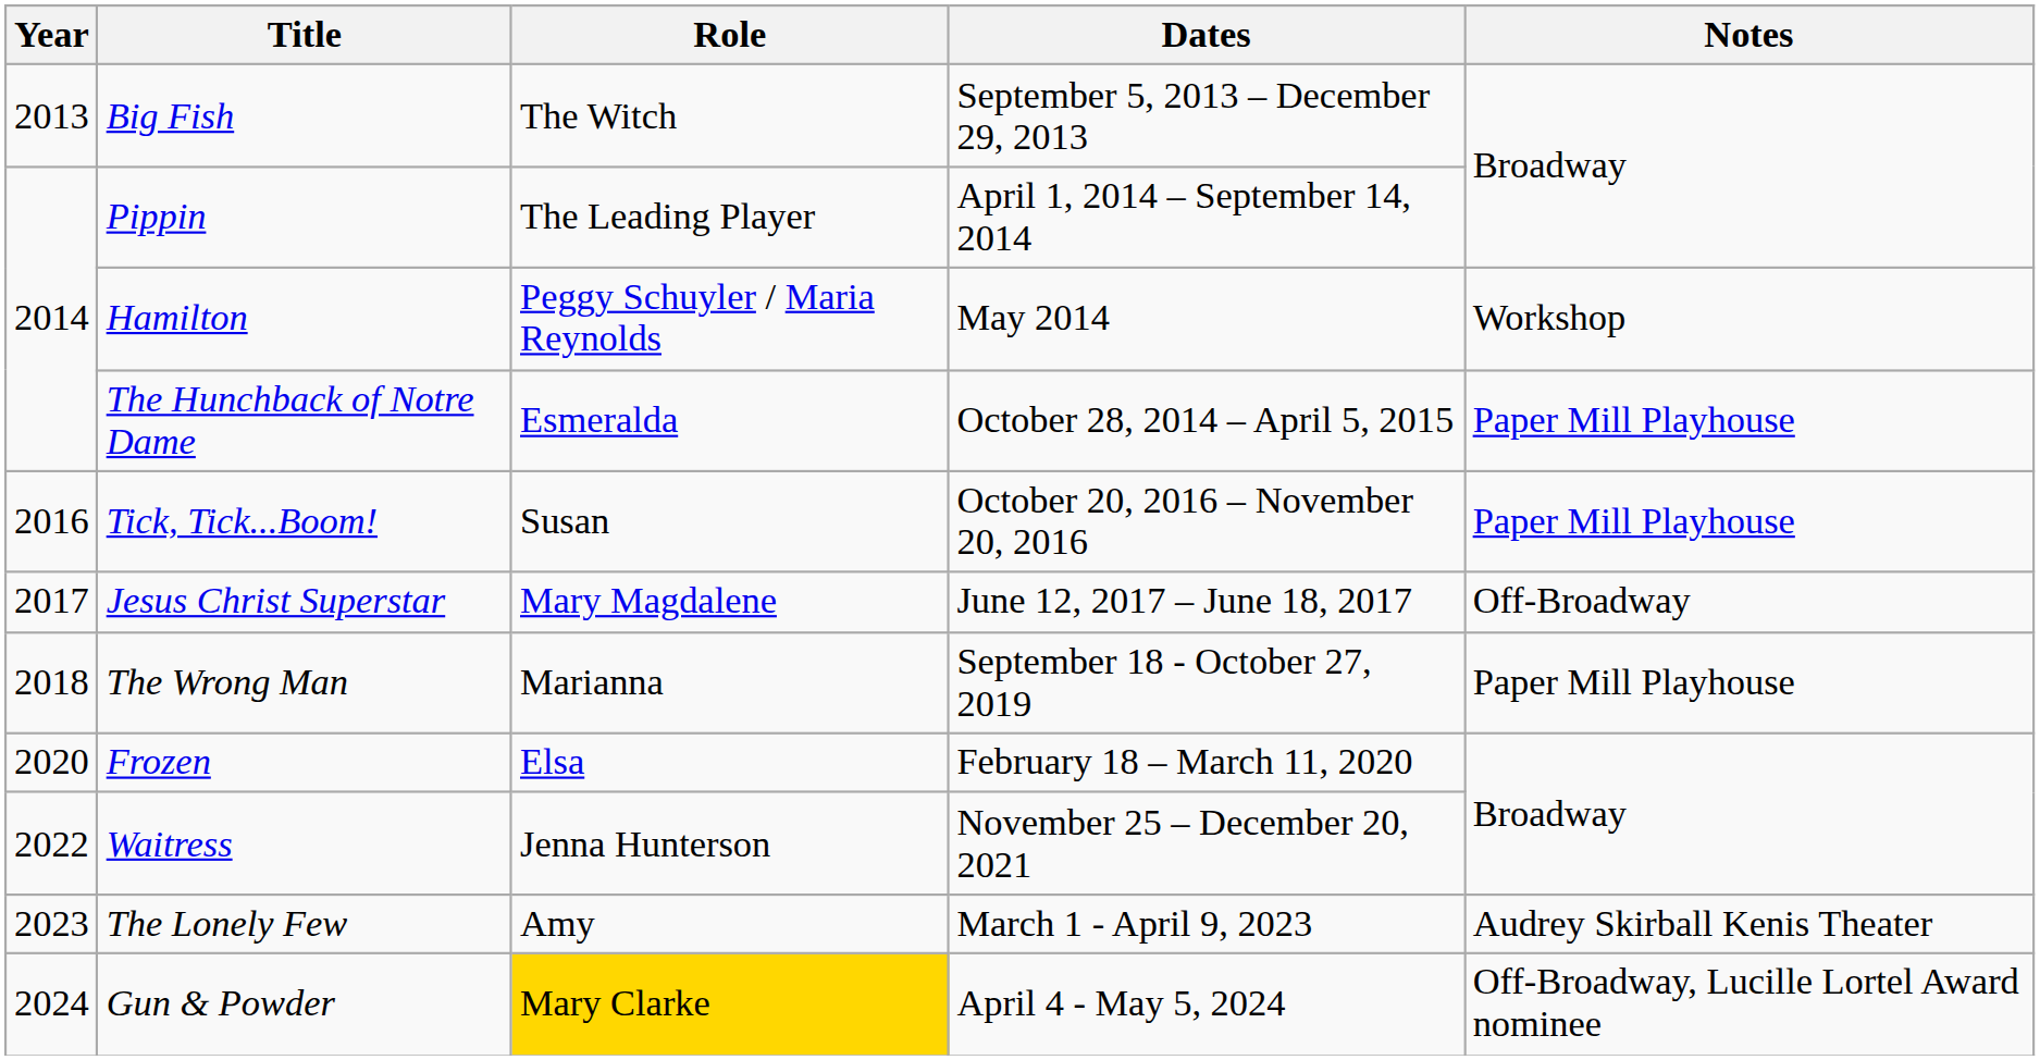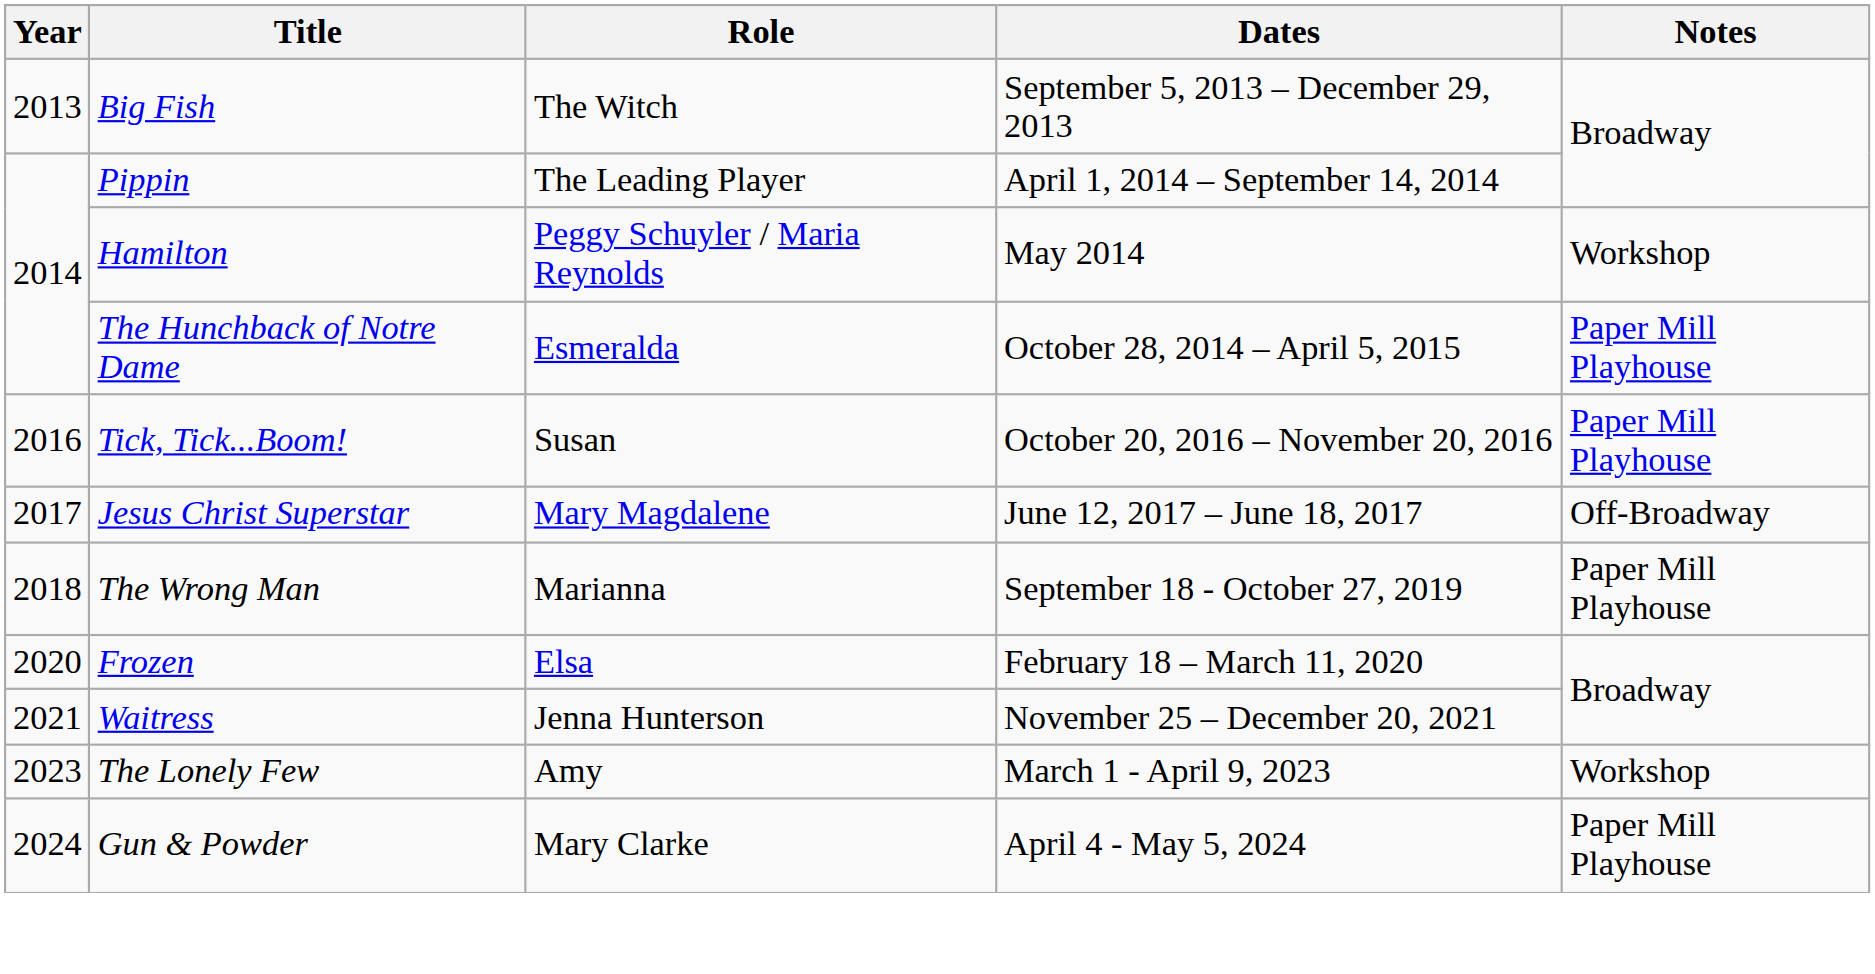Waitress | Year: 2022 -> 2021
The Lonely Few | Notes: Audrey Skirball Kenis Theater -> Workshop
Gun & Powder | Role: gold background -> no background
Gun & Powder | Notes: Off-Broadway, Lucille Lortel Award nominee -> Paper Mill Playhouse
